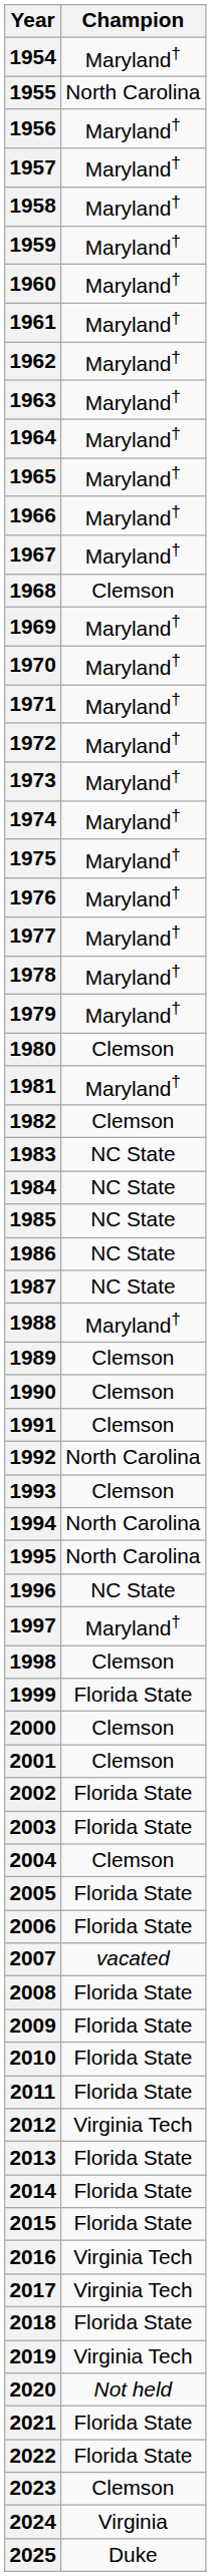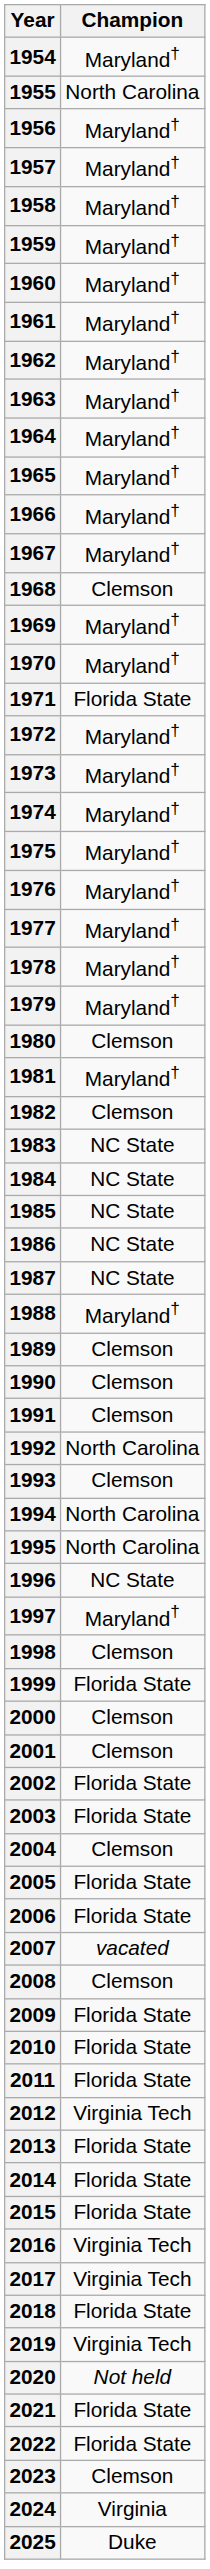1971 | Champion: Maryland† -> Florida State
2008 | Champion: Florida State -> Clemson
